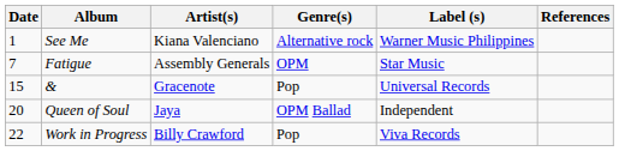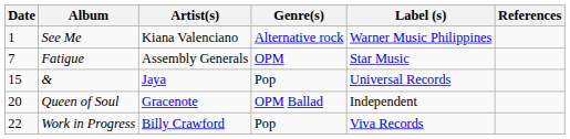& | Artist(s): Gracenote -> Jaya
Queen of Soul | Artist(s): Jaya -> Gracenote
